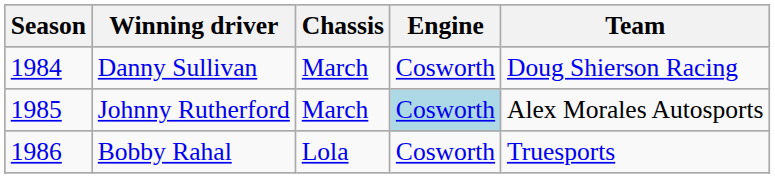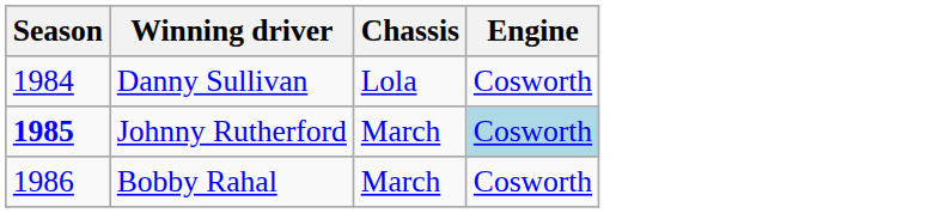- column: Team | Doug Shierson Racing | Alex Morales Autosports | Truesports
Danny Sullivan | Chassis: March -> Lola
Johnny Rutherford | Season: normal -> bold
Bobby Rahal | Chassis: Lola -> March
